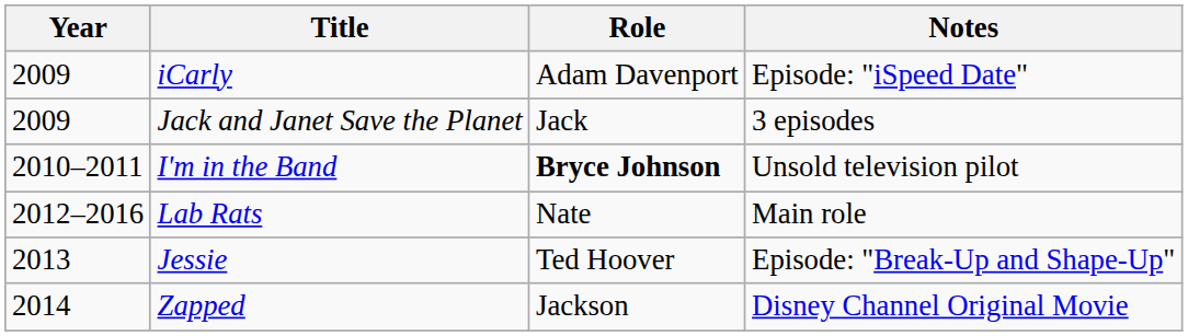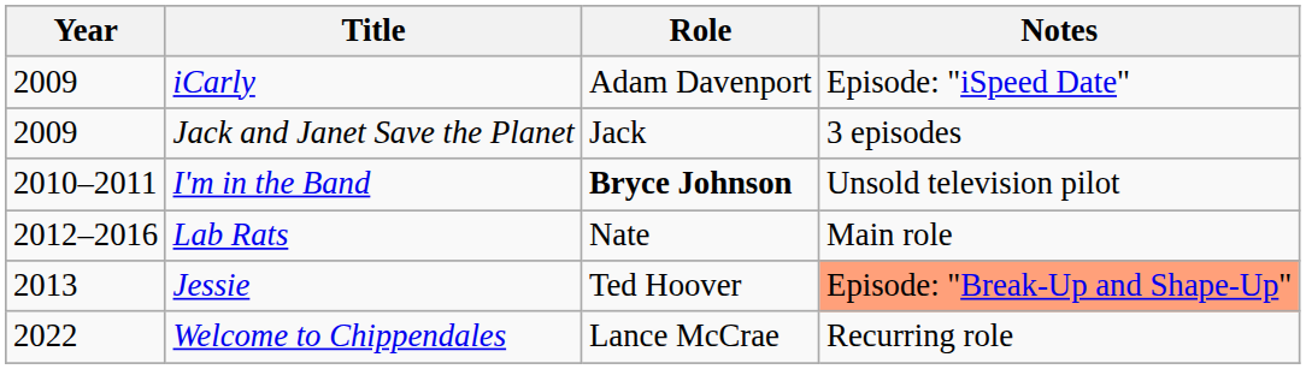Jessie | Notes: no background -> lightsalmon background
- row: 2014 | Zapped | Jackson | Disney Channel Original Movie
+ row: 2022 | Welcome to Chippendales | Lance McCrae | Recurring role
